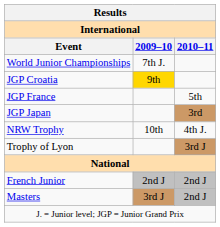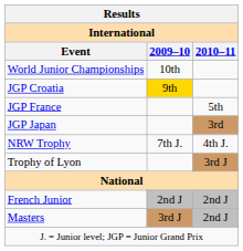World Junior Championships | Results / International / 2009–10: 7th J. -> 10th
NRW Trophy | Results / International / 2009–10: 10th -> 7th J.
